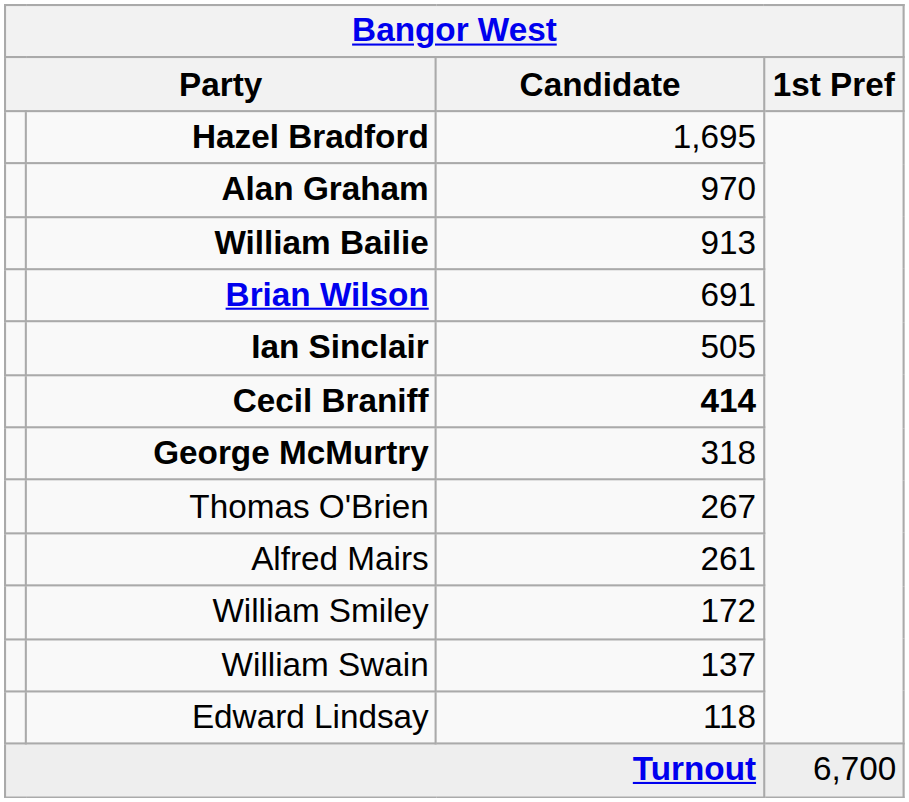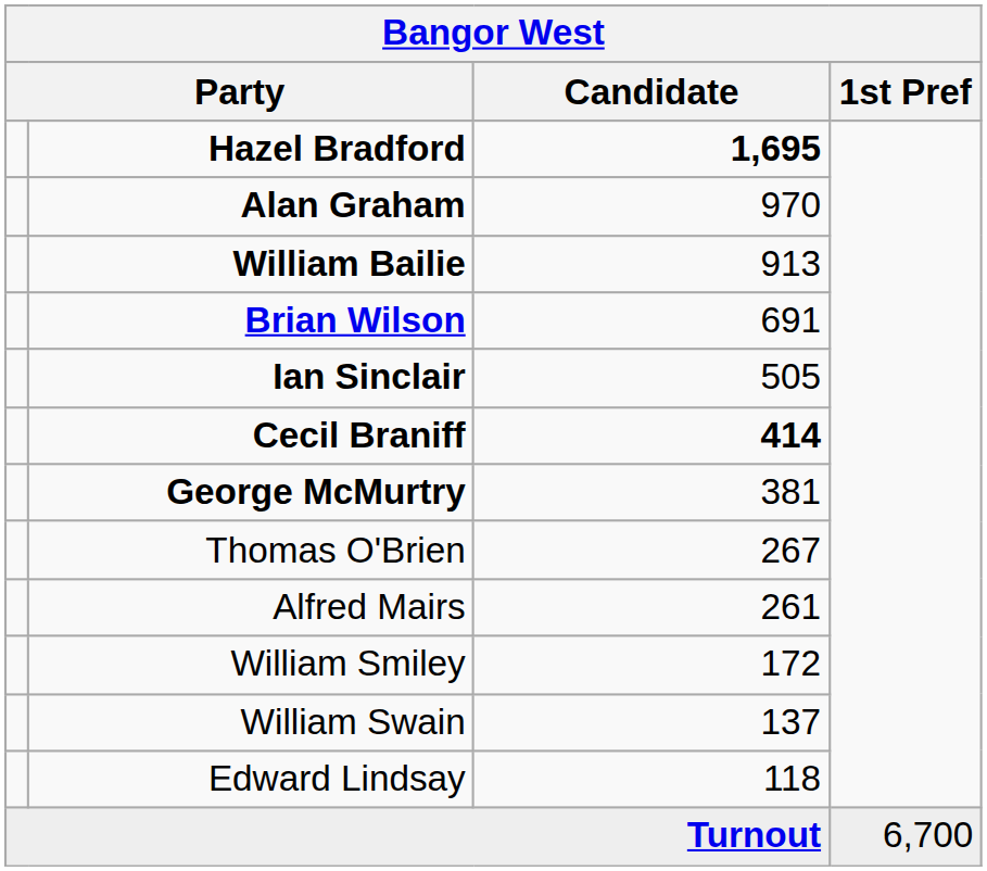Hazel Bradford | Candidate: normal -> bold
George McMurtry | Candidate: 318 -> 381
